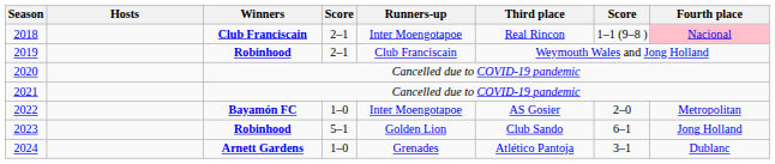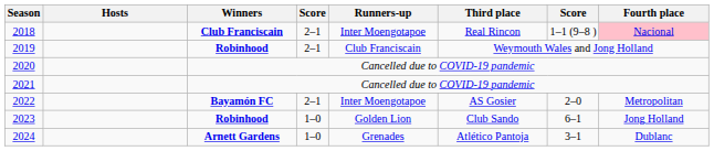2022 | column 4: 1–0 -> 2–1
2023 | column 4: 5–1 -> 1–0
